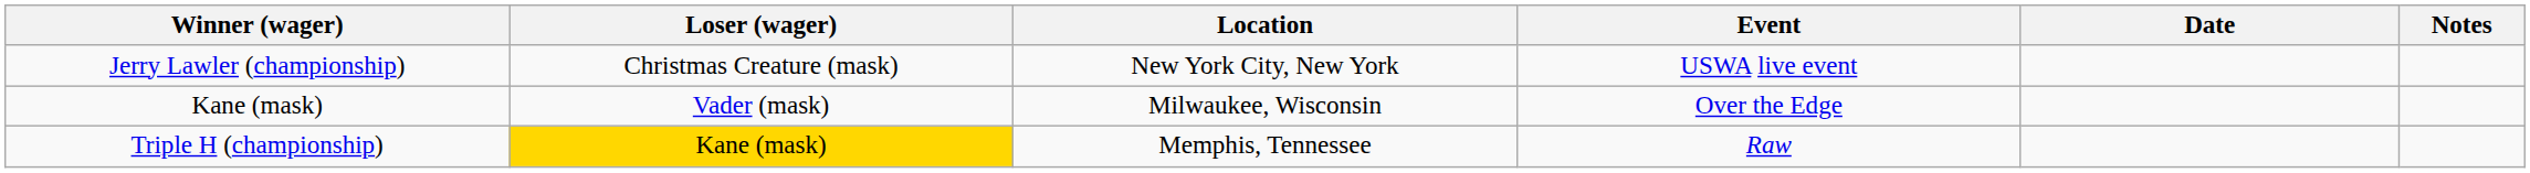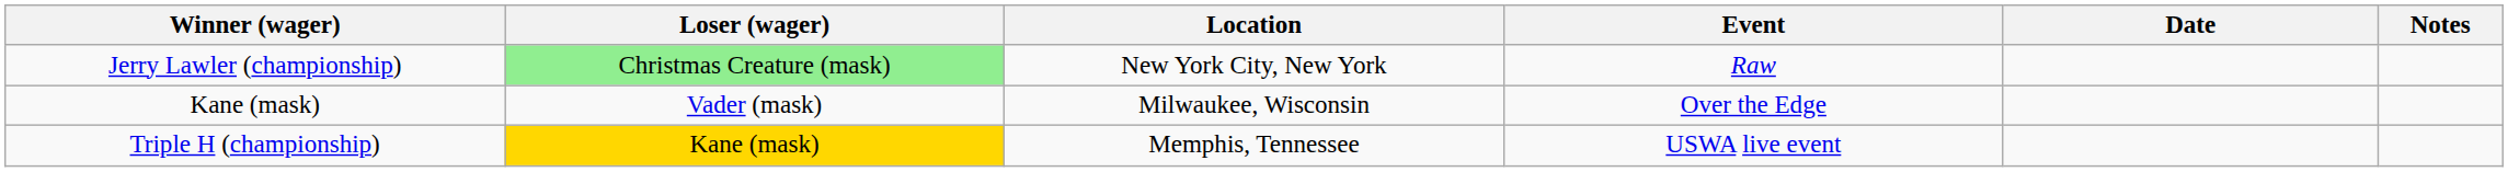Jerry Lawler (championship) | Loser (wager): no background -> lightgreen background
Jerry Lawler (championship) | Event: USWA live event -> Raw
Triple H (championship) | Event: Raw -> USWA live event
